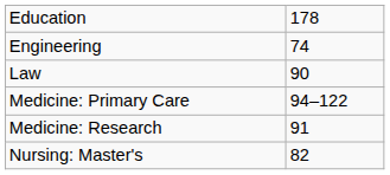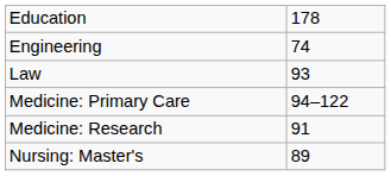Law | column 2: 90 -> 93
Nursing: Master's | column 2: 82 -> 89
